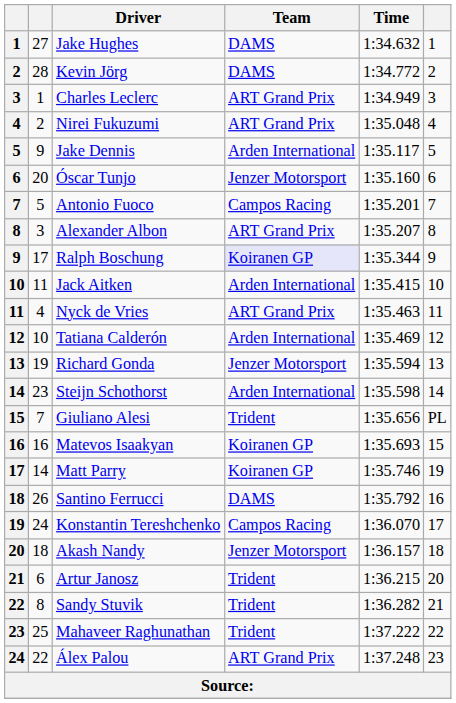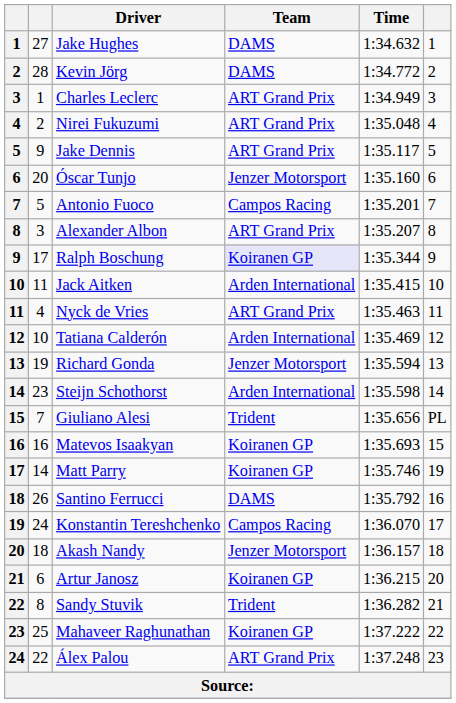Jake Dennis | Team: Arden International -> ART Grand Prix
Artur Janosz | Team: Trident -> Koiranen GP
Mahaveer Raghunathan | Team: Trident -> Koiranen GP
